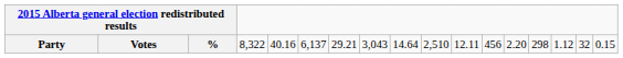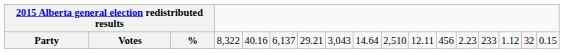Party | column 14: 2.20 -> 2.23
Party | column 15: 298 -> 233
